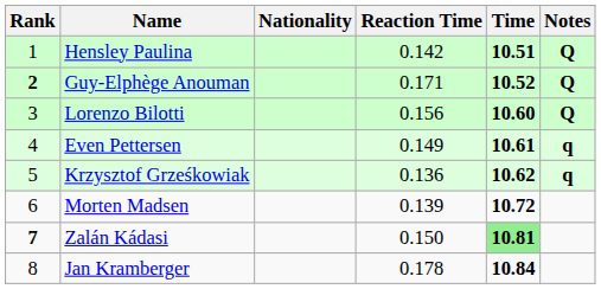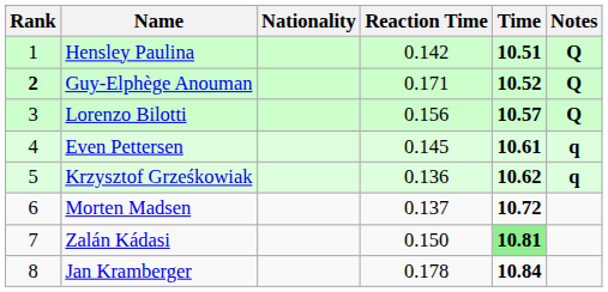Lorenzo Bilotti | Time: 10.60 -> 10.57
Even Pettersen | Reaction Time: 0.149 -> 0.145
Morten Madsen | Reaction Time: 0.139 -> 0.137
Zalán Kádasi | Rank: bold -> normal
